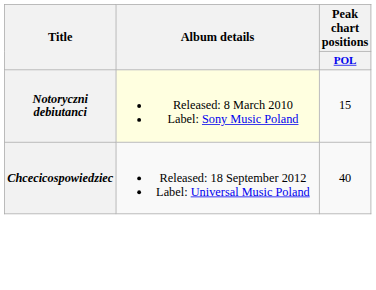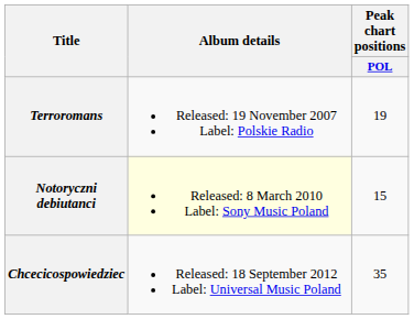+ row: Terroromans | Released: 19 November 2007 Label: Polskie Radio | 19
Chcecicospowiedziec | Peak chart positions / POL: 40 -> 35
